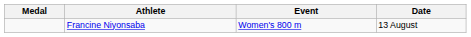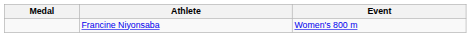- column: Date | 13 August
